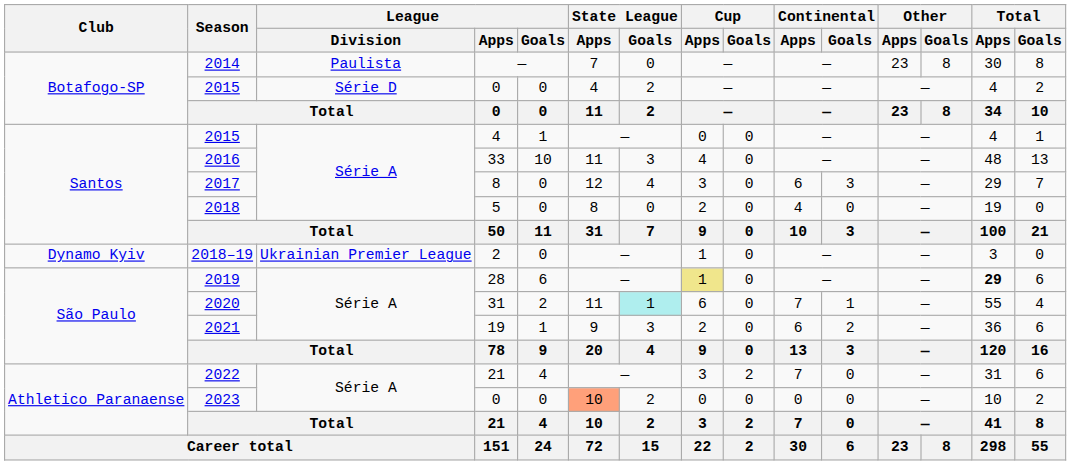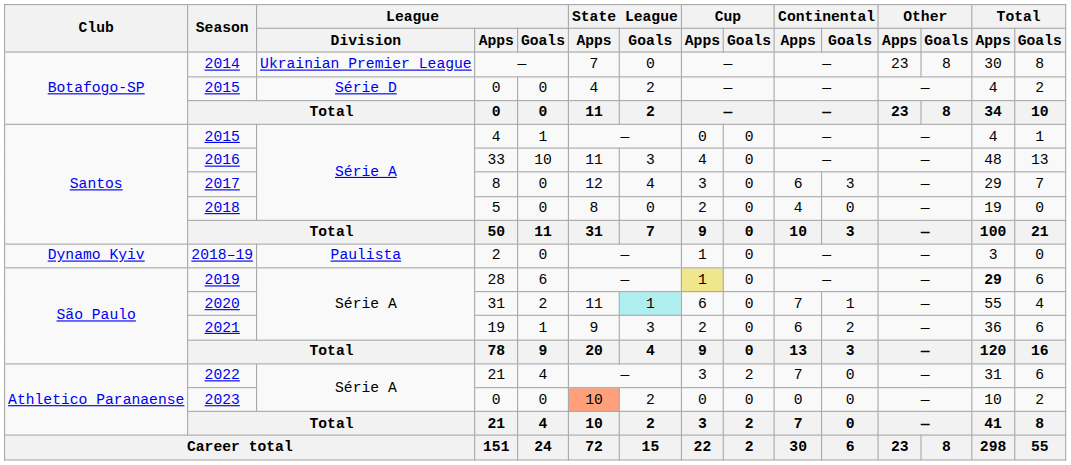2014 | League / Division: Paulista -> Ukrainian Premier League
2018–19 | League / Division: Ukrainian Premier League -> Paulista
